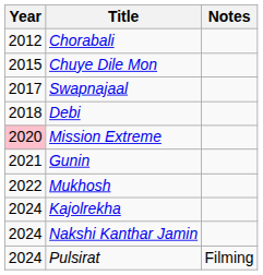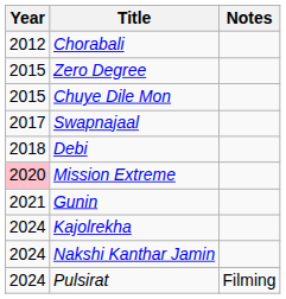+ row: 2015 | Zero Degree
- row: 2022 | Mukhosh
